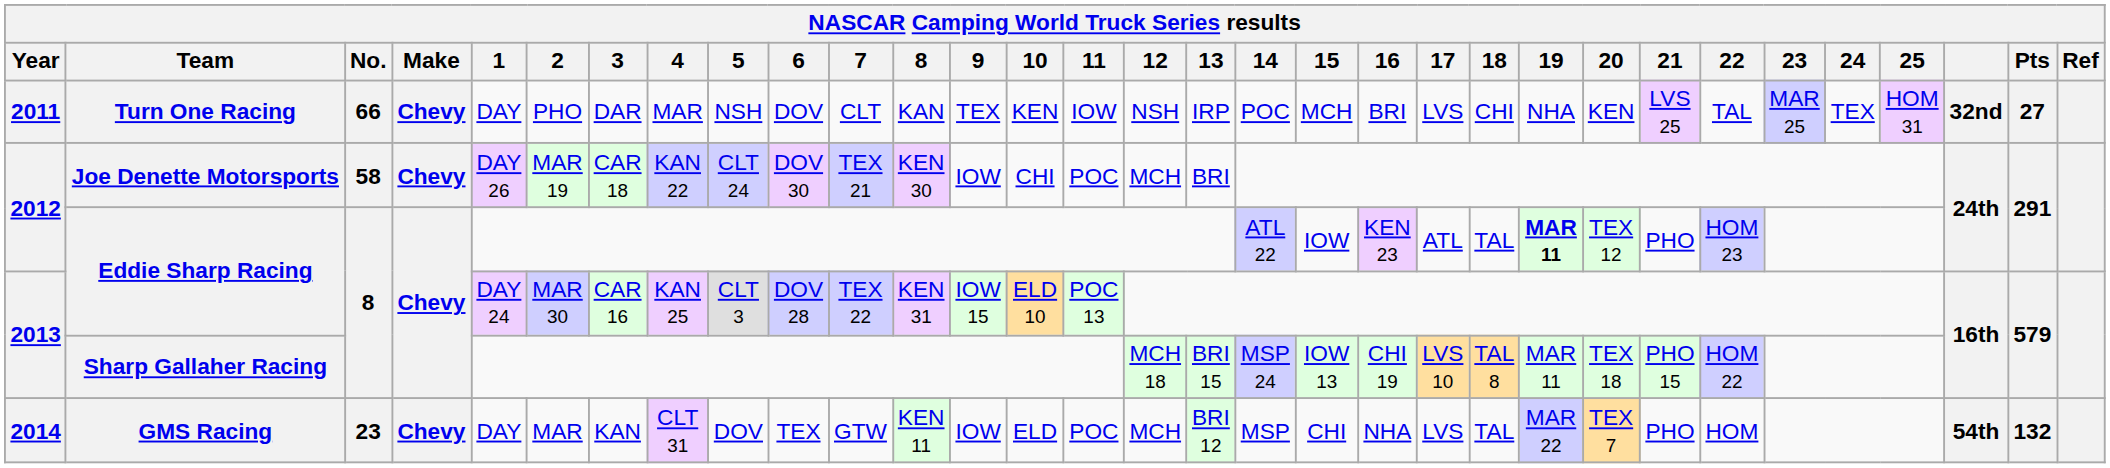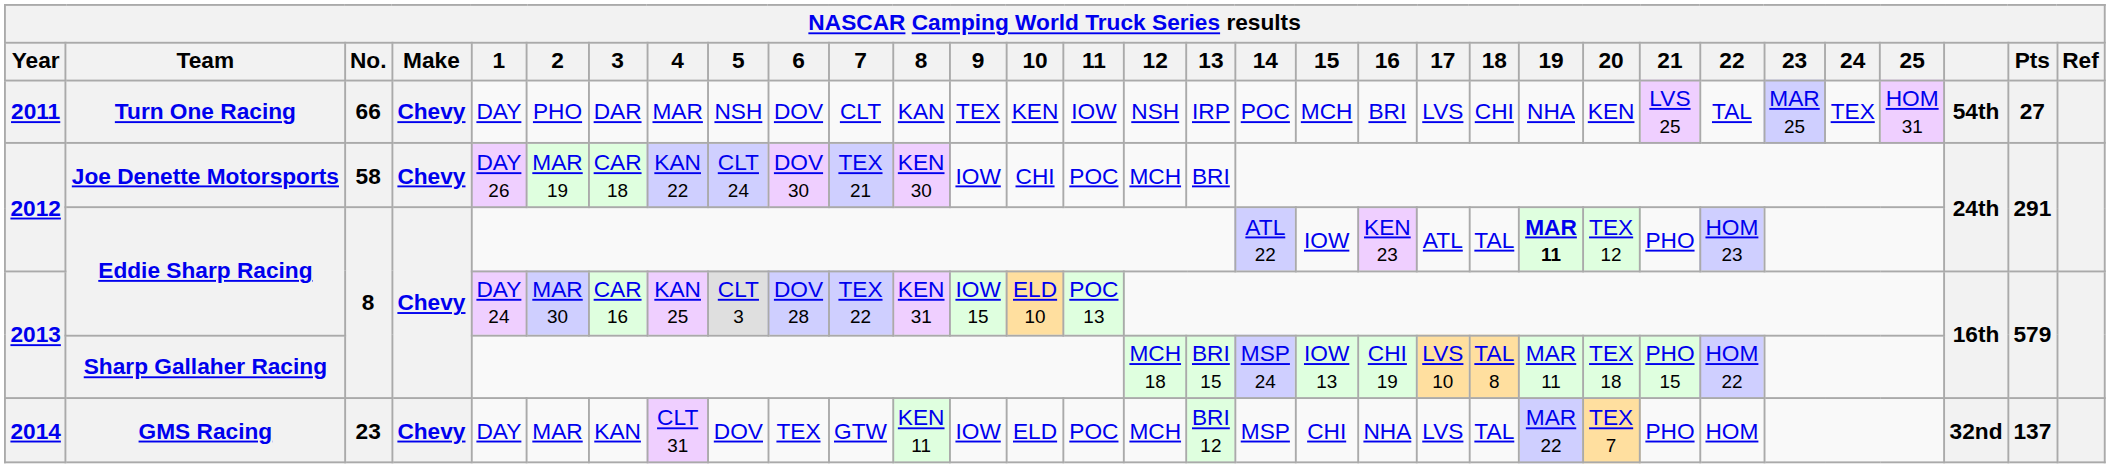Turn One Racing | column 30: 32nd -> 54th
GMS Racing | column 30: 54th -> 32nd
GMS Racing | Pts: 132 -> 137
